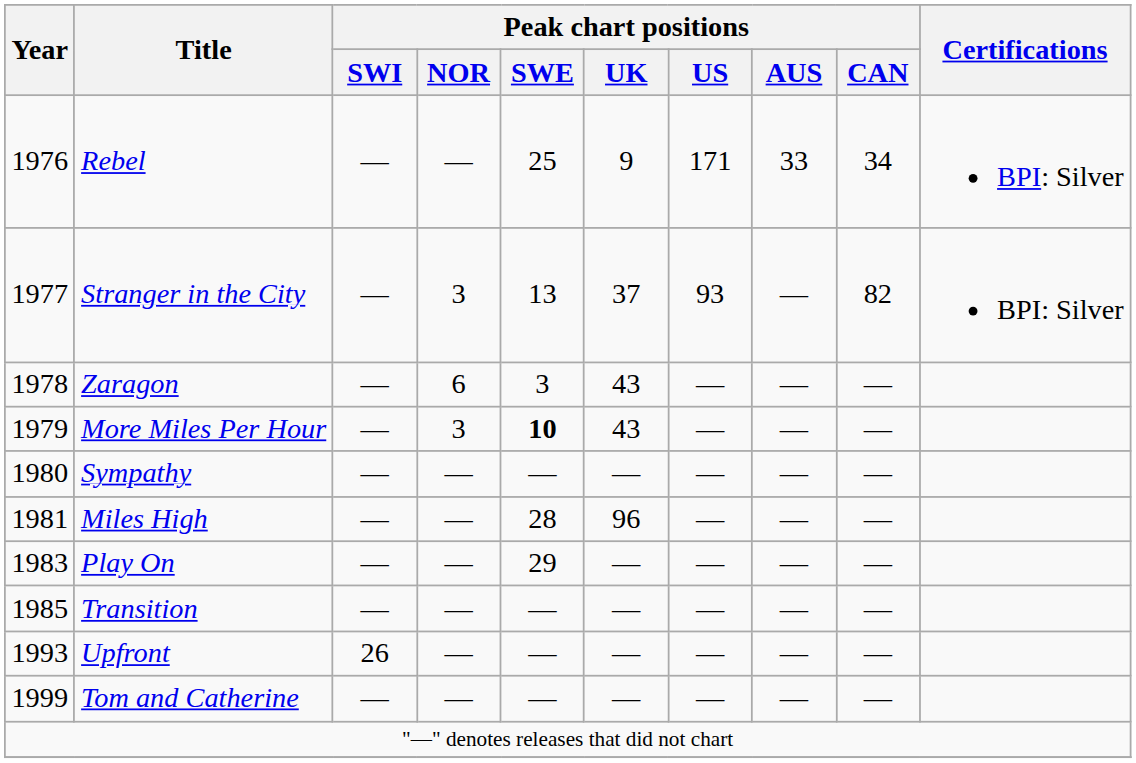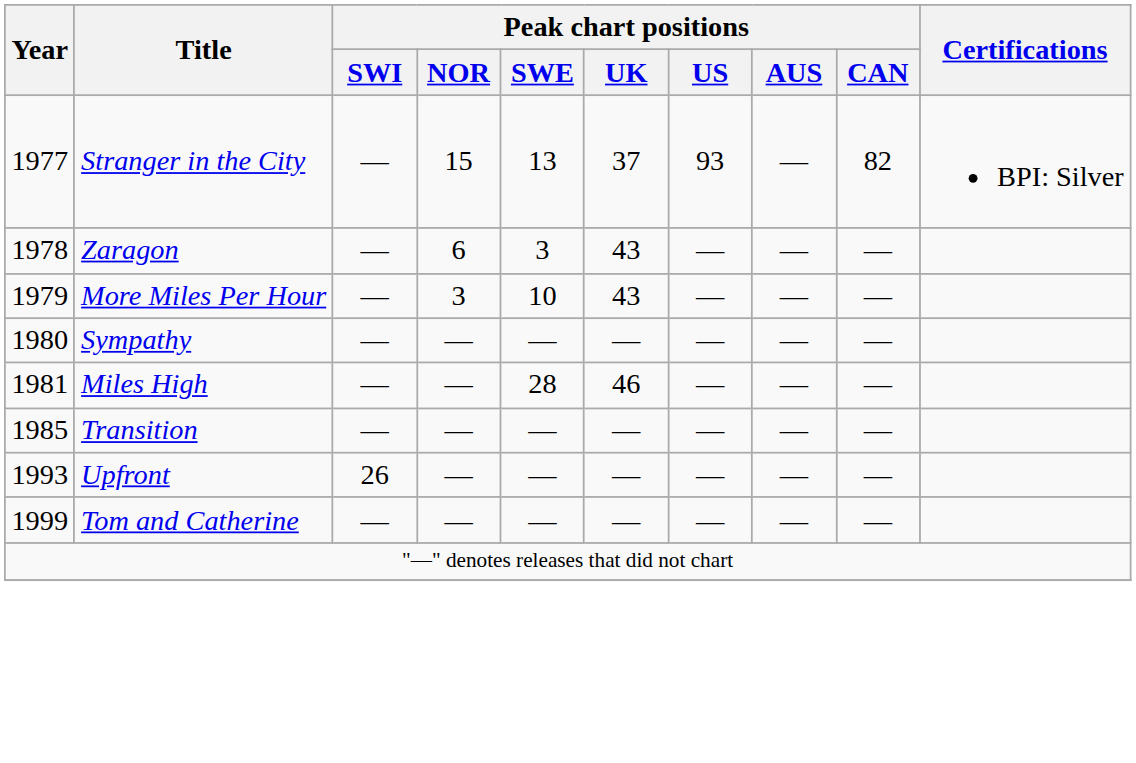- row: 1976 | Rebel | — | — | 25 | 9 | 171 | 33 | 34 | BPI: Silver
Stranger in the City | Peak chart positions / NOR: 3 -> 15
More Miles Per Hour | Peak chart positions / SWE: bold -> normal
Miles High | Peak chart positions / UK: 96 -> 46
- row: 1983 | Play On | — | — | 29 | — | — | — | —
